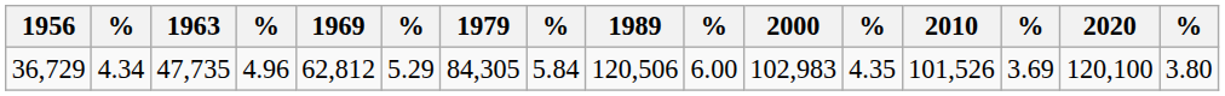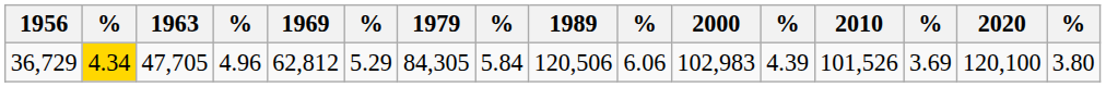36,729 | column 2: no background -> gold background
36,729 | 1963: 47,735 -> 47,705
36,729 | column 10: 6.00 -> 6.06
36,729 | column 12: 4.35 -> 4.39
